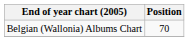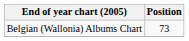Belgian (Wallonia) Albums Chart | Position: 70 -> 73
